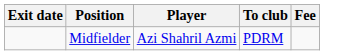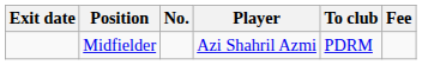+ column: No.
